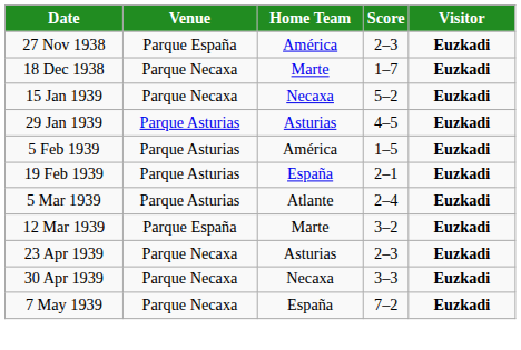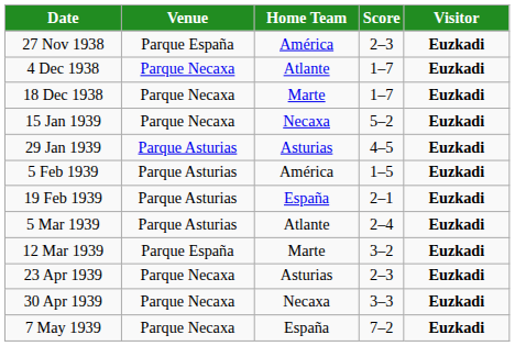+ row: 4 Dec 1938 | Parque Necaxa | Atlante | 1–7 | Euzkadi
